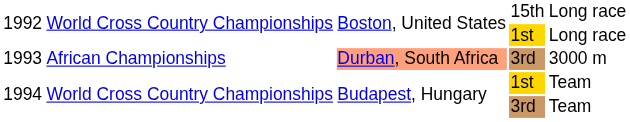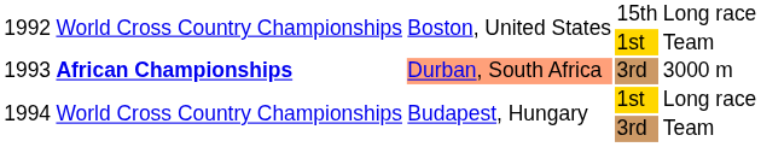1992 / 1st | column 5: Long race -> Team
1993 | column 2: normal -> bold
1994 / 1st | column 5: Team -> Long race
